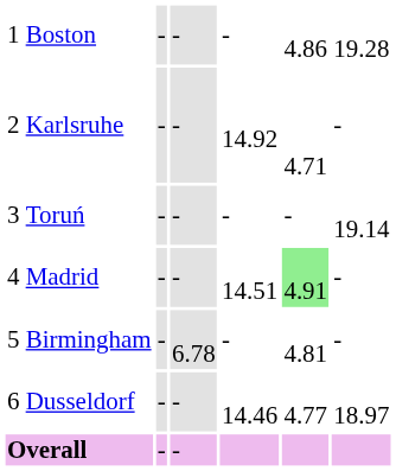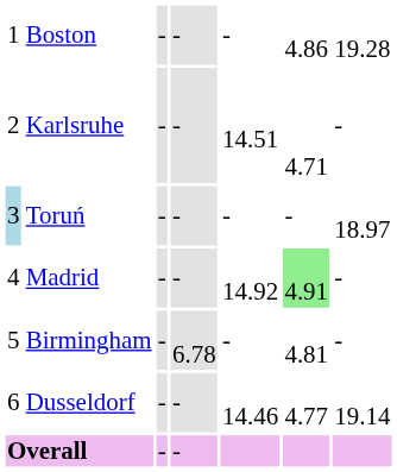Karlsruhe | column 5: 14.92 -> 14.51
Toruń | column 1: no background -> lightblue background
Toruń | column 7: 19.14 -> 18.97
Madrid | column 5: 14.51 -> 14.92
Dusseldorf | column 7: 18.97 -> 19.14
